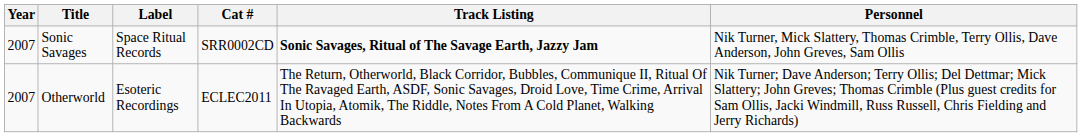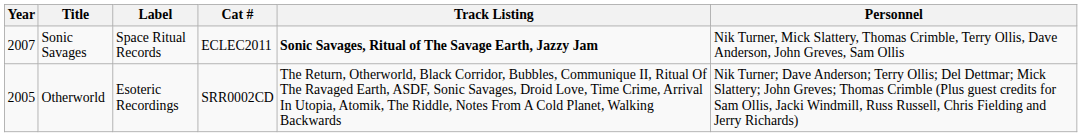Sonic Savages | Cat #: SRR0002CD -> ECLEC2011
Otherworld | Year: 2007 -> 2005
Otherworld | Cat #: ECLEC2011 -> SRR0002CD
